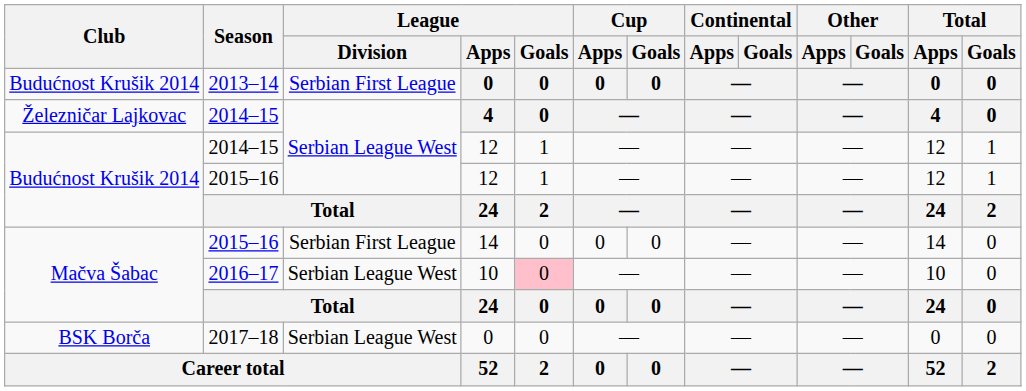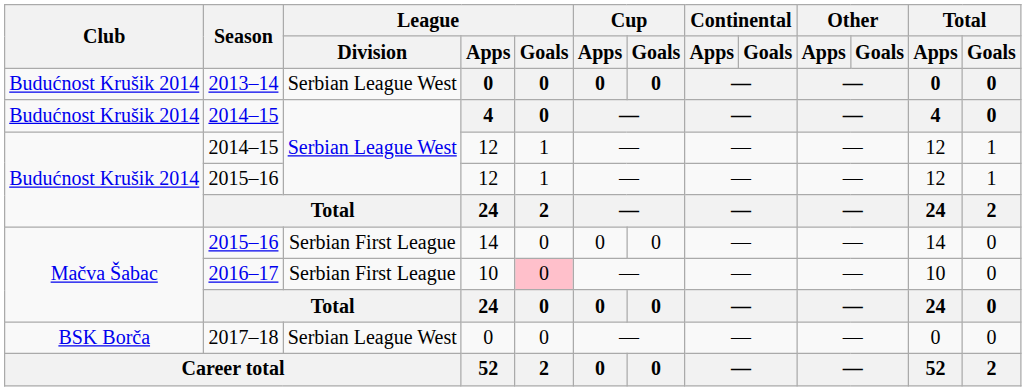2013–14 | League / Division: Serbian First League -> Serbian League West
2014–15 / 4 | Club: Železničar Lajkovac -> Budućnost Krušik 2014
2016–17 | League / Division: Serbian League West -> Serbian First League
